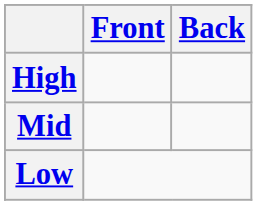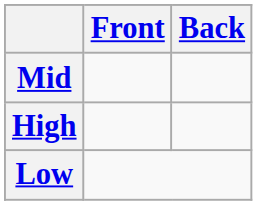rows swapped: High <-> Mid
